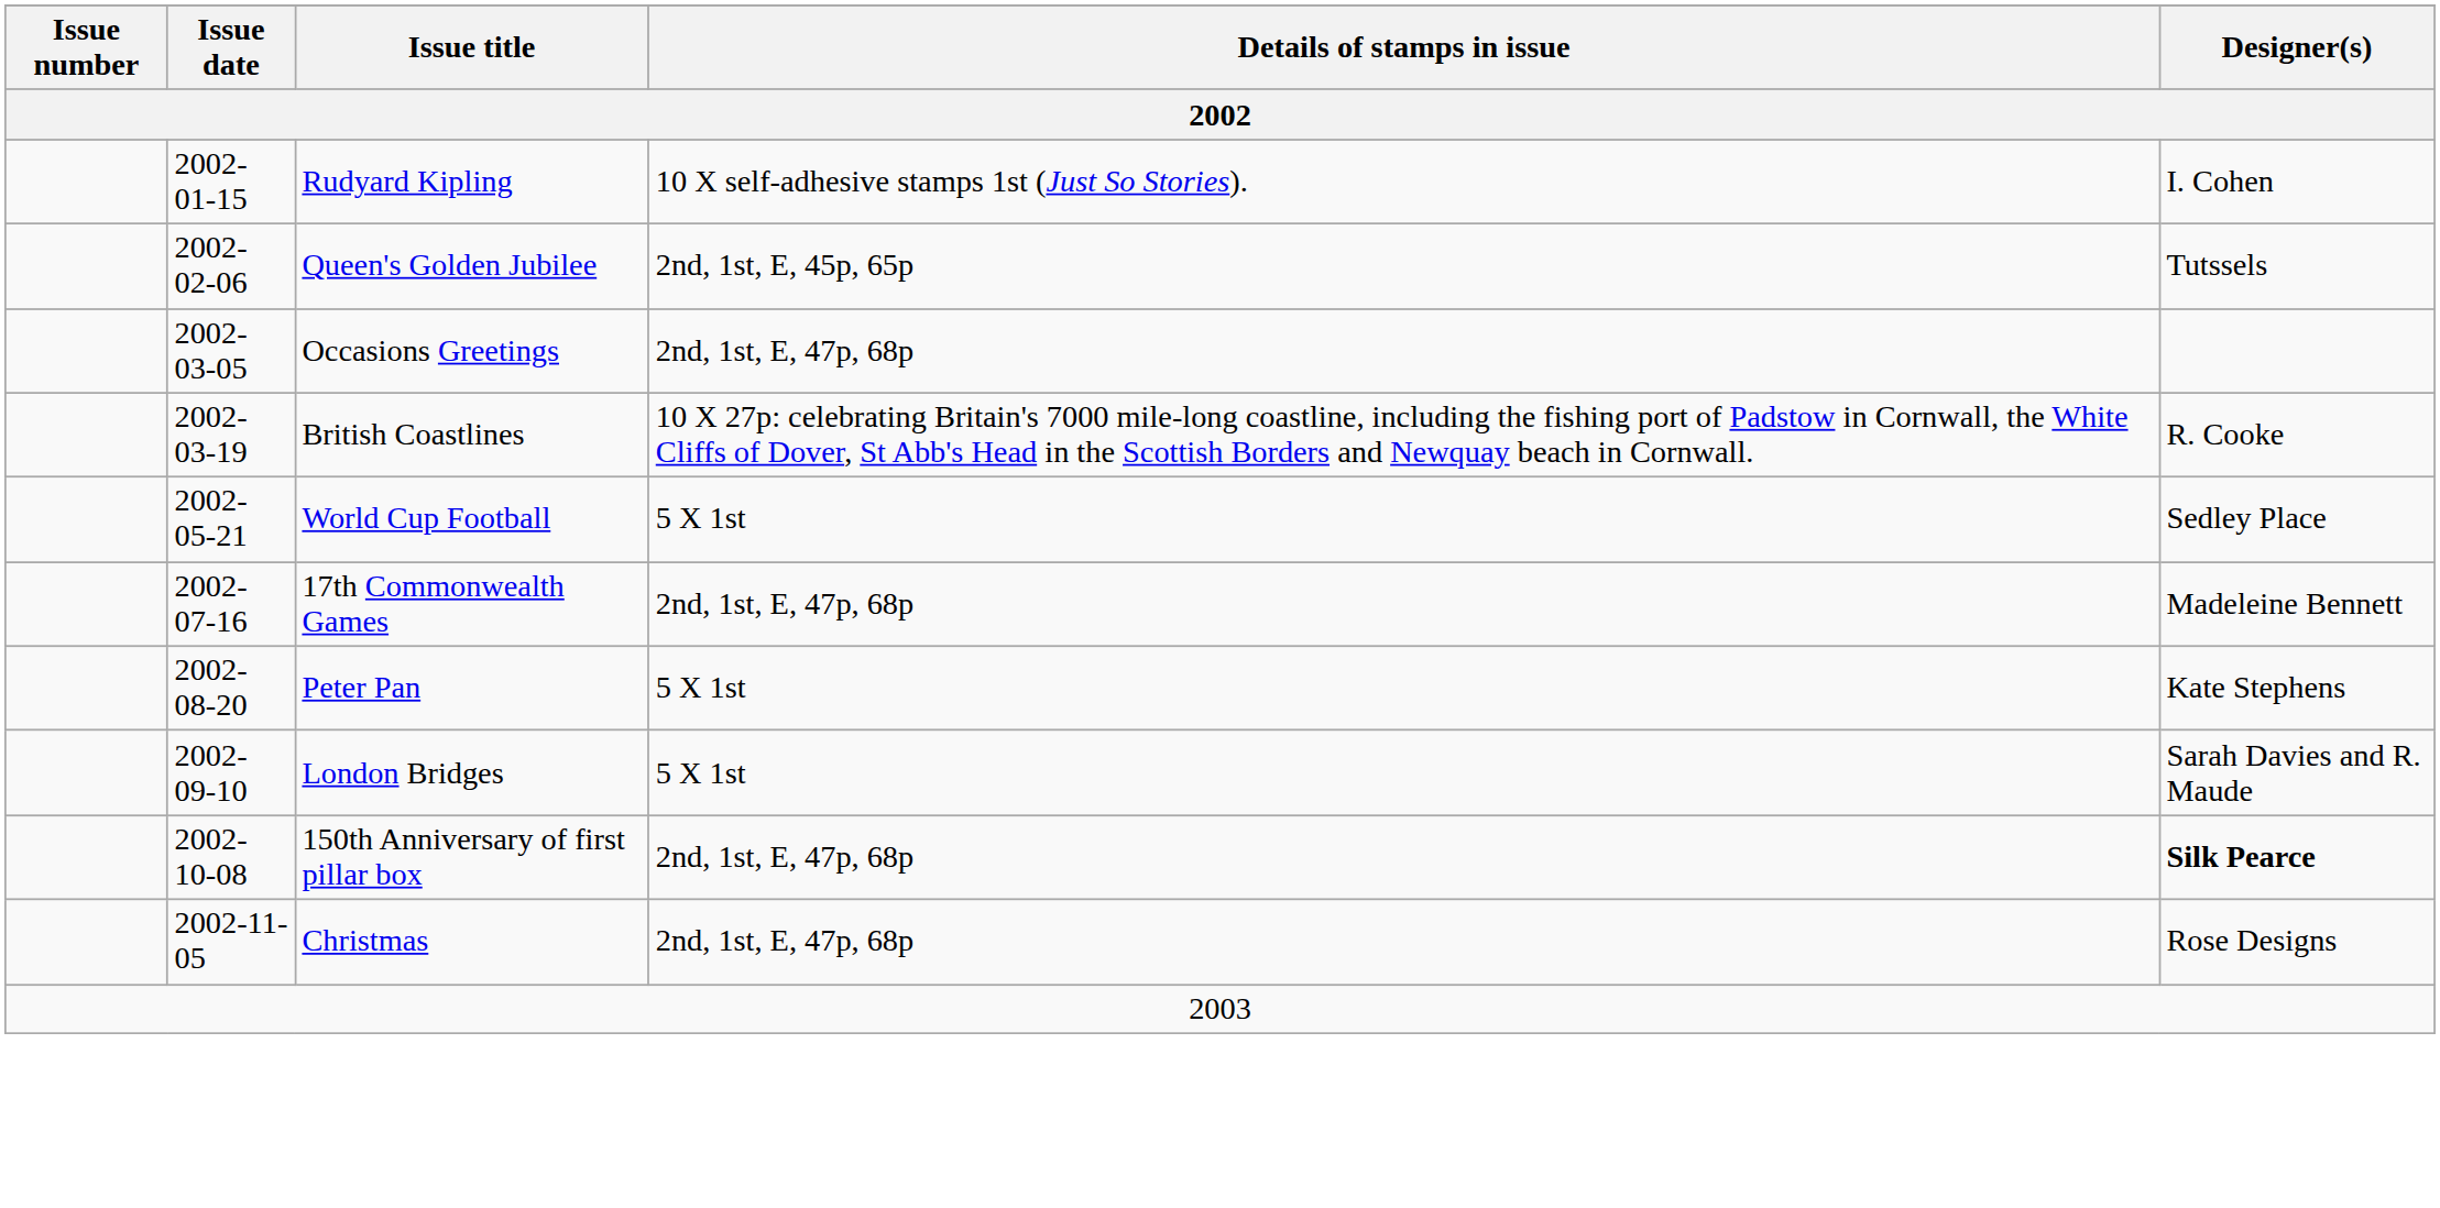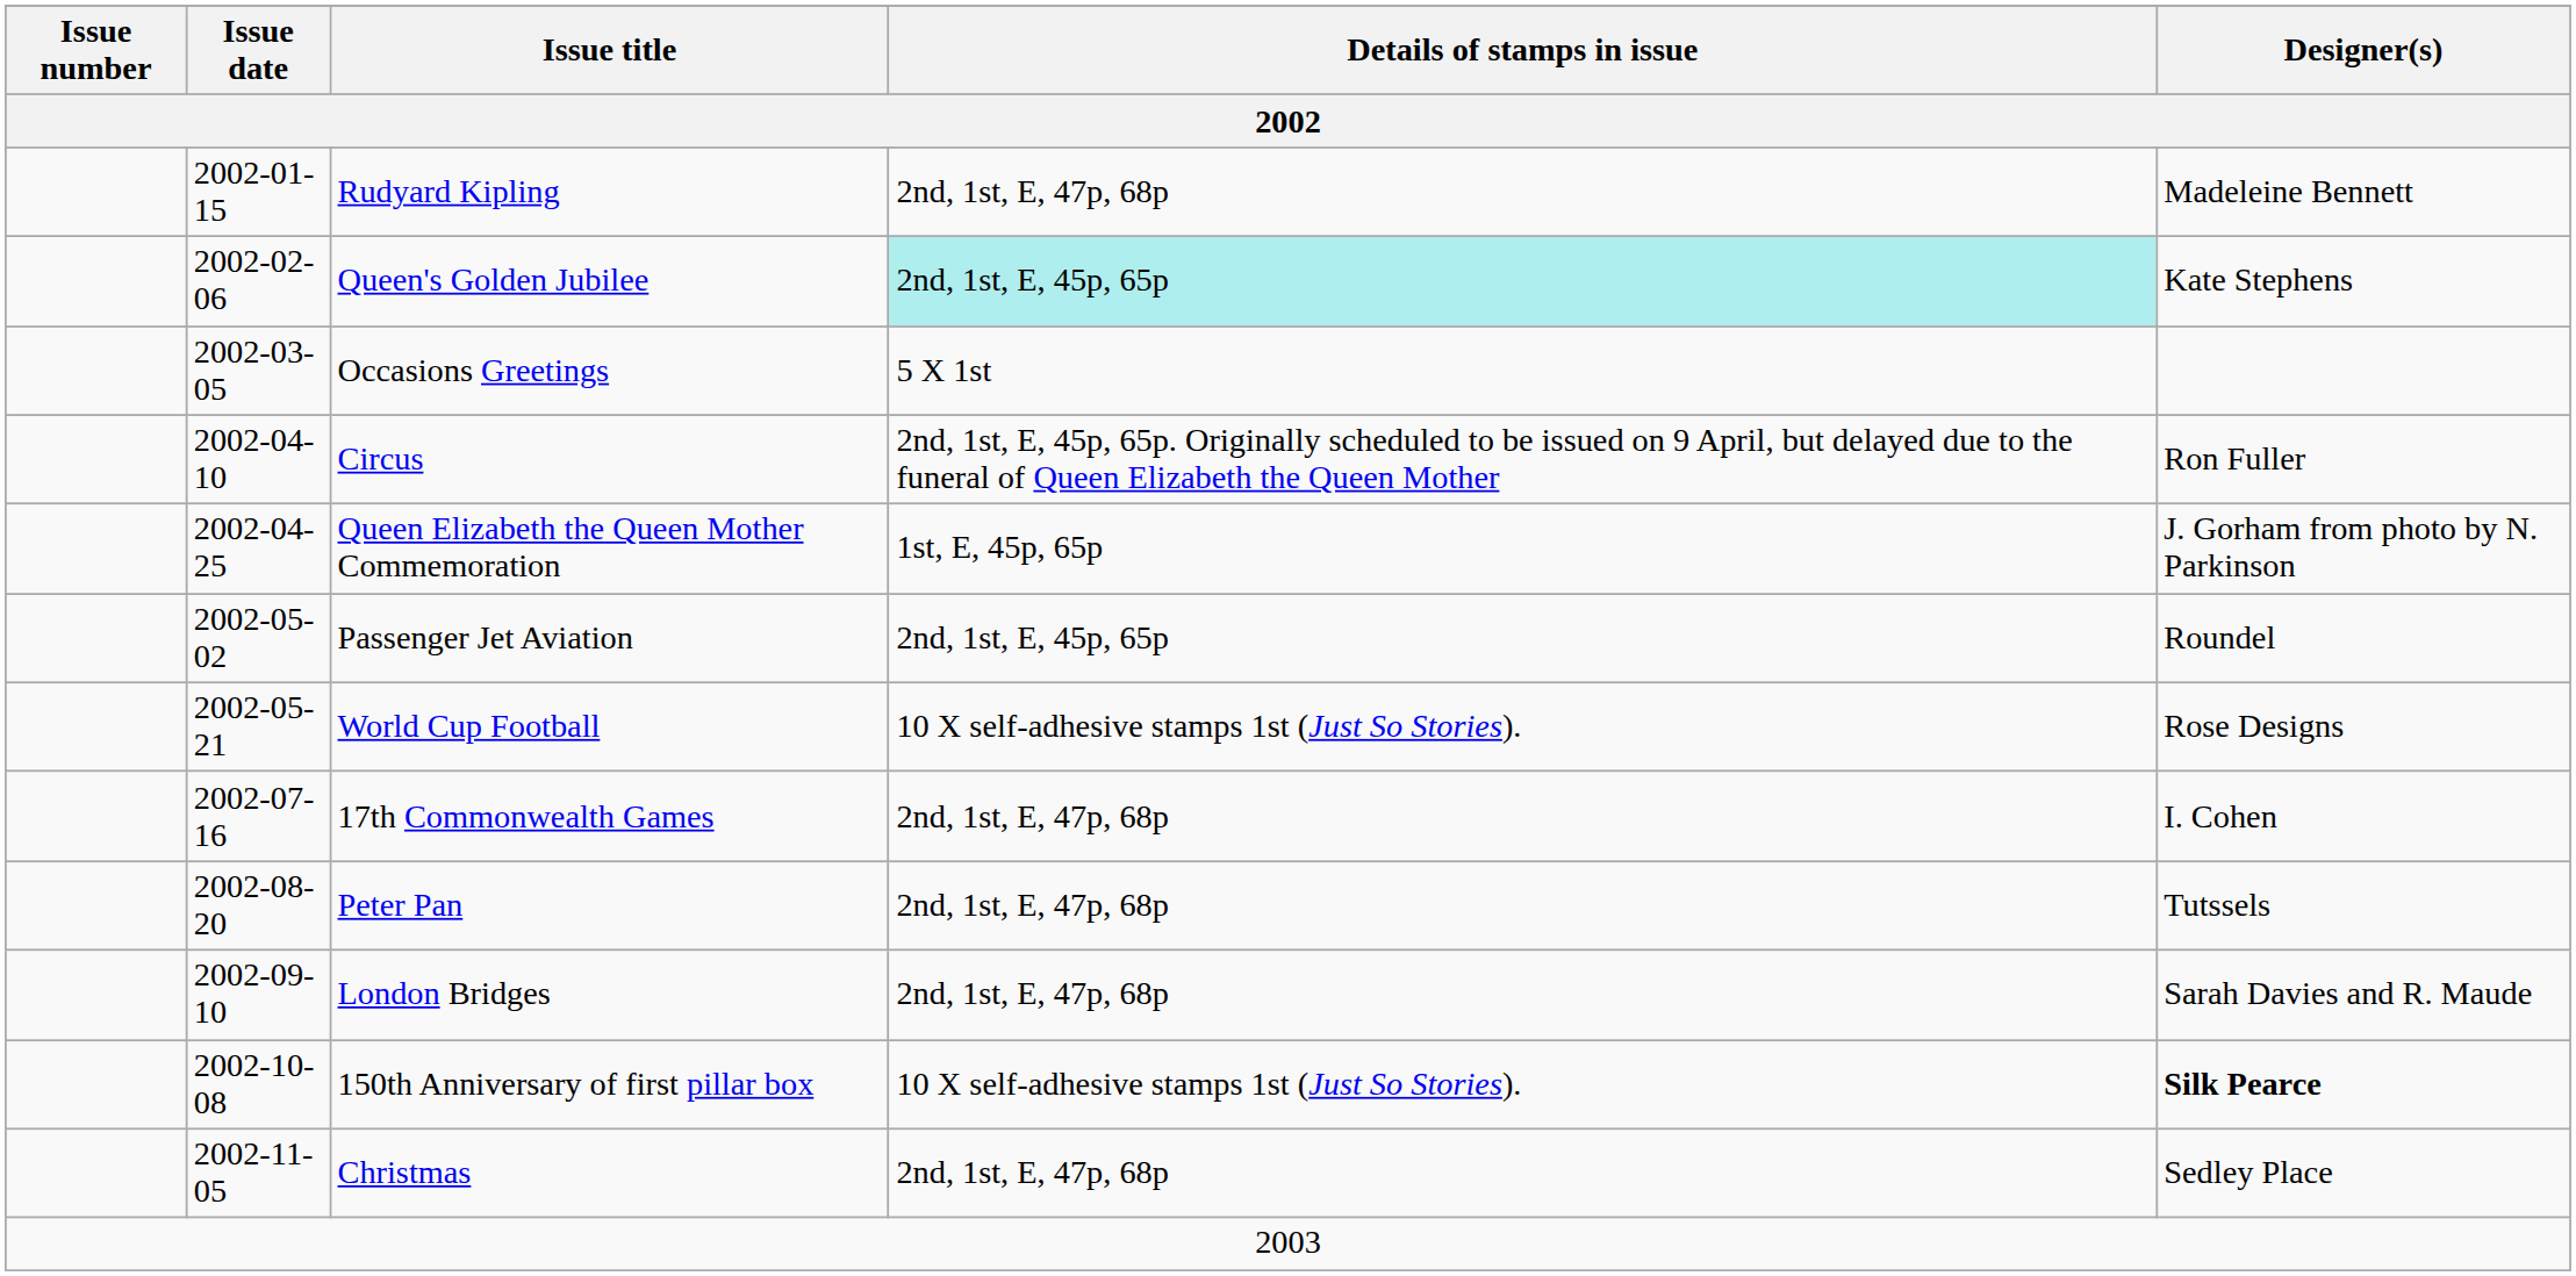Rudyard Kipling | Details of stamps in issue: 10 X self-adhesive stamps 1st (Just So Stories). -> 2nd, 1st, E, 47p, 68p
Rudyard Kipling | Designer(s): I. Cohen -> Madeleine Bennett
Queen's Golden Jubilee | Details of stamps in issue: no background -> paleturquoise background
Queen's Golden Jubilee | Designer(s): Tutssels -> Kate Stephens
Occasions Greetings | Details of stamps in issue: 2nd, 1st, E, 47p, 68p -> 5 X 1st
- row: 2002-03-19 | British Coastlines | 10 X 27p: celebrating Britain's 7000 mile-long coastline, including the fishing port of Padstow in Cornwall, the White Cliffs of Dover, St Abb's Head in the Scottish Borders and Newquay beach in Cornwall. | R. Cooke
+ row: 2002-04-10 | Circus | 2nd, 1st, E, 45p, 65p. Originally scheduled to be issued on 9 April, but delayed due to the funeral of Queen Elizabeth the Queen Mother | Ron Fuller
+ row: 2002-04-25 | Queen Elizabeth the Queen Mother Commemoration | 1st, E, 45p, 65p | J. Gorham from photo by N. Parkinson
+ row: 2002-05-02 | Passenger Jet Aviation | 2nd, 1st, E, 45p, 65p | Roundel
World Cup Football | Details of stamps in issue: 5 X 1st -> 10 X self-adhesive stamps 1st (Just So Stories).
World Cup Football | Designer(s): Sedley Place -> Rose Designs
17th Commonwealth Games | Designer(s): Madeleine Bennett -> I. Cohen
Peter Pan | Details of stamps in issue: 5 X 1st -> 2nd, 1st, E, 47p, 68p
Peter Pan | Designer(s): Kate Stephens -> Tutssels
London Bridges | Details of stamps in issue: 5 X 1st -> 2nd, 1st, E, 47p, 68p
150th Anniversary of first pillar box | Details of stamps in issue: 2nd, 1st, E, 47p, 68p -> 10 X self-adhesive stamps 1st (Just So Stories).
Christmas | Designer(s): Rose Designs -> Sedley Place
